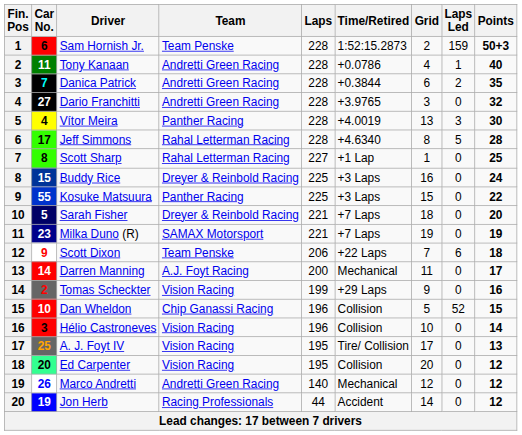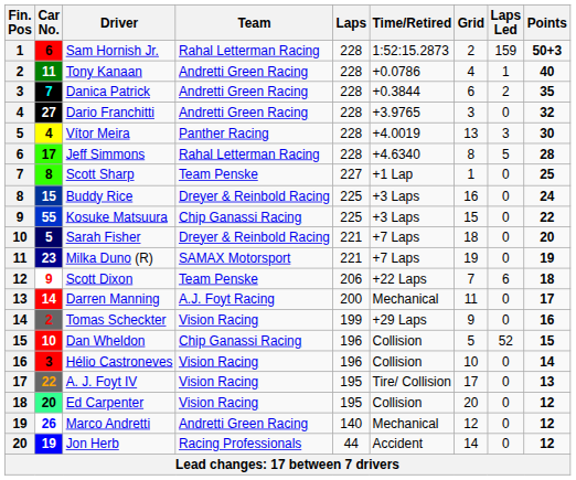Sam Hornish Jr. | Team: Team Penske -> Rahal Letterman Racing
Scott Sharp | Team: Rahal Letterman Racing -> Team Penske
Kosuke Matsuura | Team: Panther Racing -> Chip Ganassi Racing
A. J. Foyt IV | Car No.: 25 -> 22
